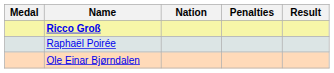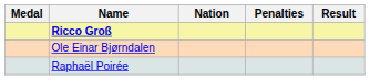rows swapped: Raphaël Poirée <-> Ole Einar Bjørndalen
